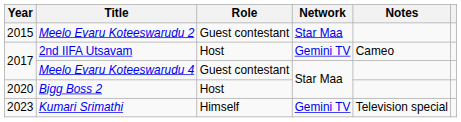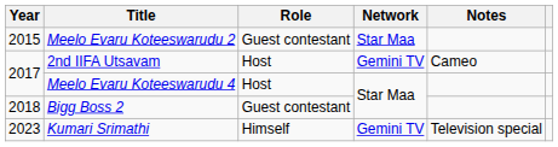Meelo Evaru Koteeswarudu 4 | Role: Guest contestant -> Host
Bigg Boss 2 | Year: 2020 -> 2018
Bigg Boss 2 | Role: Host -> Guest contestant
